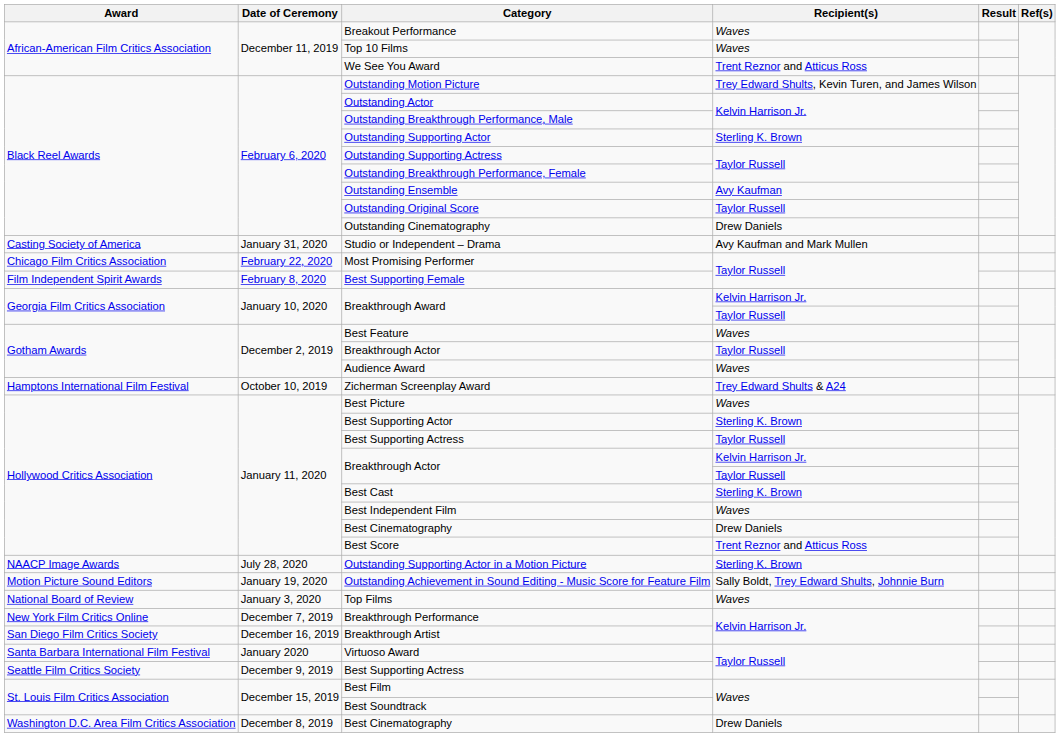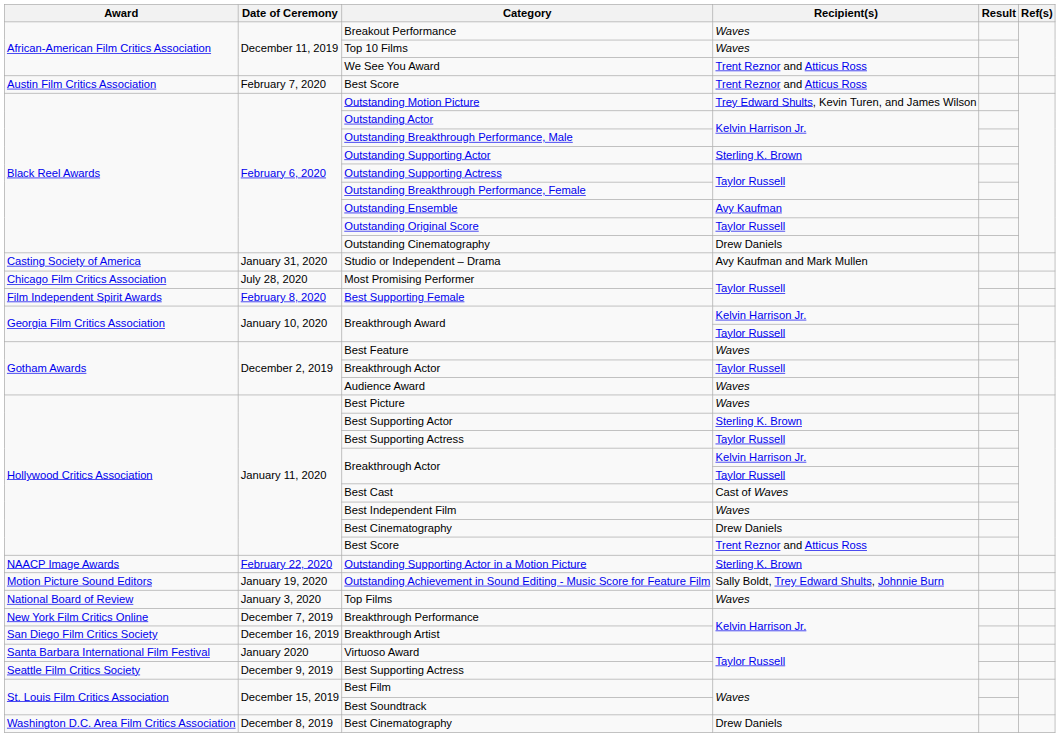+ row: Austin Film Critics Association | February 7, 2020 | Best Score | Trent Reznor and Atticus Ross
Most Promising Performer | Date of Ceremony: February 22, 2020 -> July 28, 2020
- row: Hamptons International Film Festival | October 10, 2019 | Zicherman Screenplay Award | Trey Edward Shults & A24
Best Cast | Recipient(s): Sterling K. Brown -> Cast of Waves
Outstanding Supporting Actor in a Motion Picture | Date of Ceremony: July 28, 2020 -> February 22, 2020
